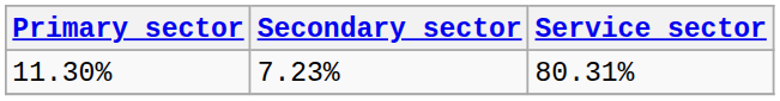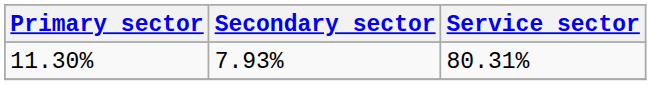11.30% | Secondary sector: 7.23% -> 7.93%
